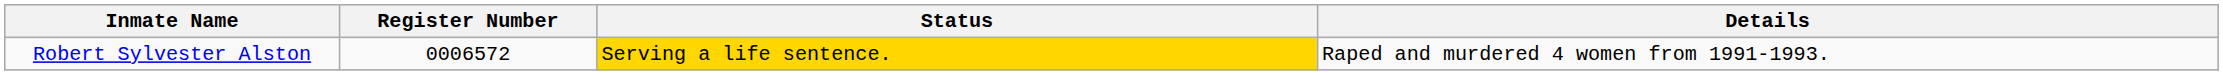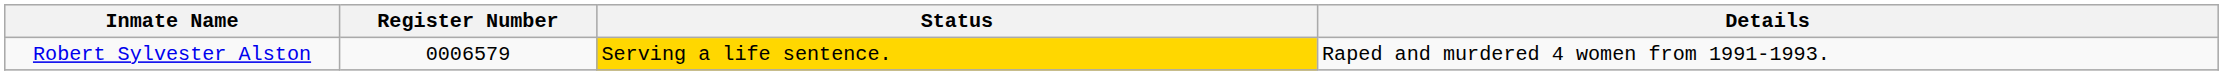Robert Sylvester Alston | Register Number: 0006572 -> 0006579
